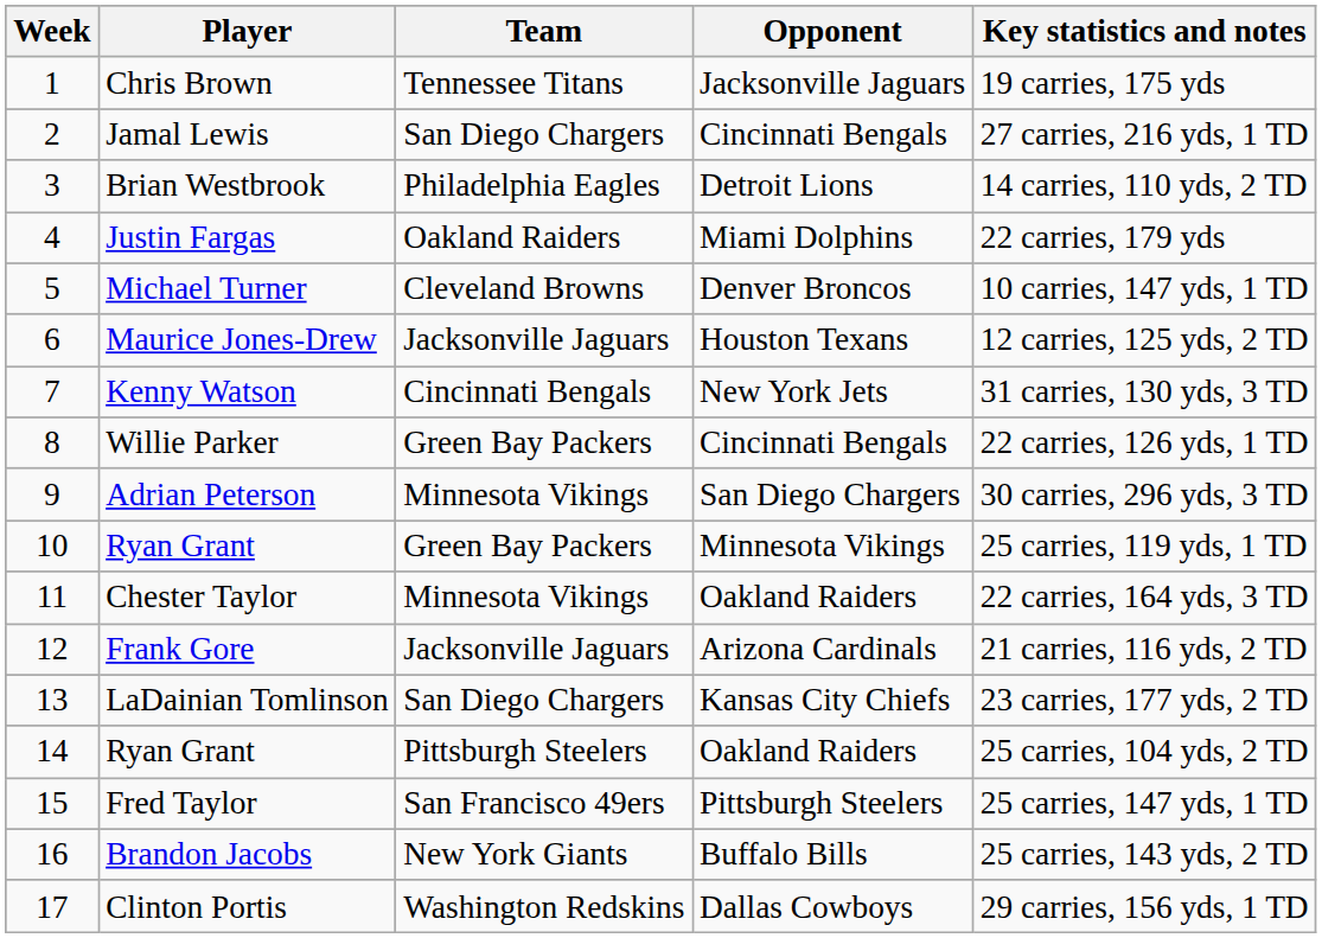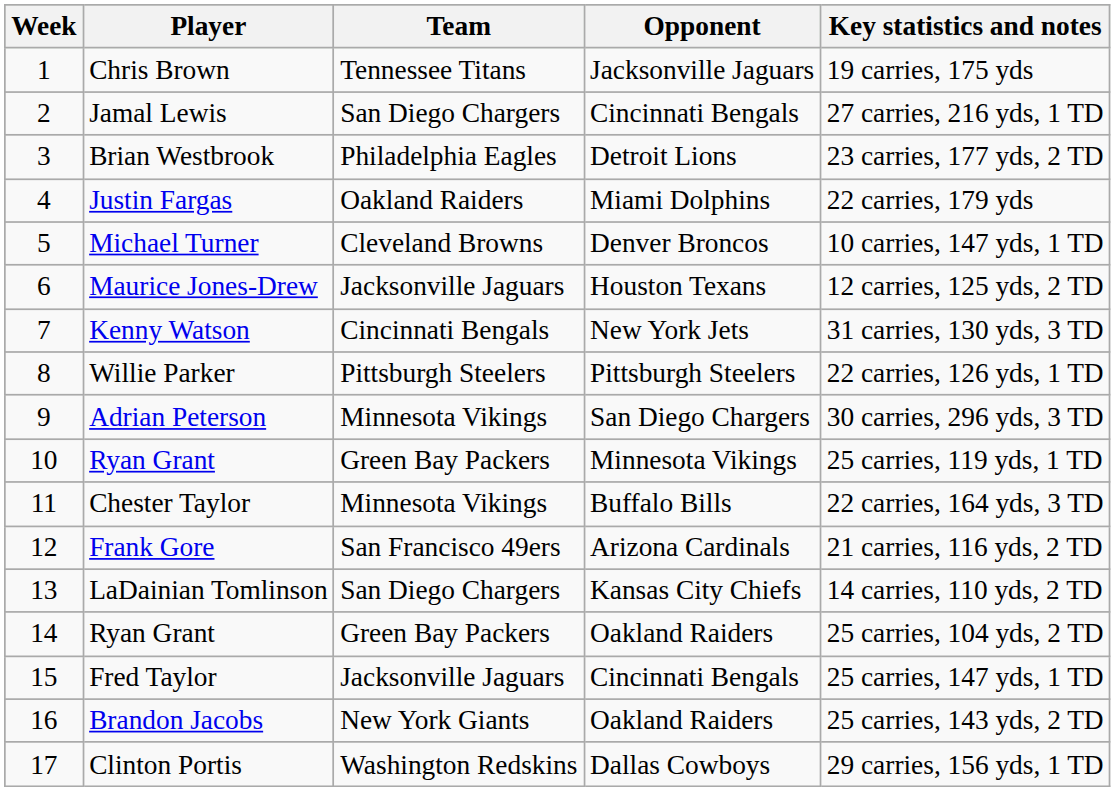Brian Westbrook | Key statistics and notes: 14 carries, 110 yds, 2 TD -> 23 carries, 177 yds, 2 TD
Willie Parker | Team: Green Bay Packers -> Pittsburgh Steelers
Willie Parker | Opponent: Cincinnati Bengals -> Pittsburgh Steelers
Chester Taylor | Opponent: Oakland Raiders -> Buffalo Bills
Frank Gore | Team: Jacksonville Jaguars -> San Francisco 49ers
LaDainian Tomlinson | Key statistics and notes: 23 carries, 177 yds, 2 TD -> 14 carries, 110 yds, 2 TD
14 / Ryan Grant | Team: Pittsburgh Steelers -> Green Bay Packers
Fred Taylor | Team: San Francisco 49ers -> Jacksonville Jaguars
Fred Taylor | Opponent: Pittsburgh Steelers -> Cincinnati Bengals
Brandon Jacobs | Opponent: Buffalo Bills -> Oakland Raiders
